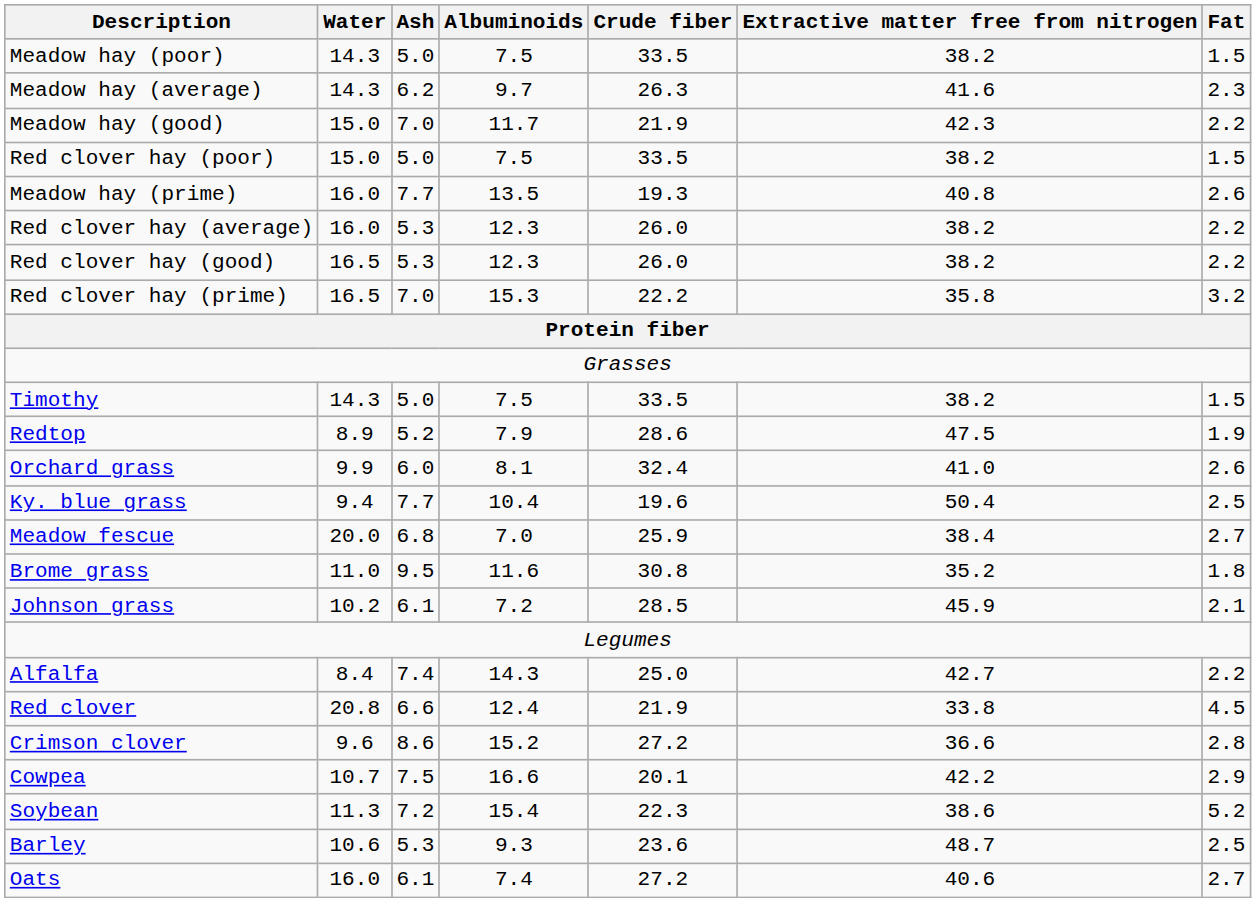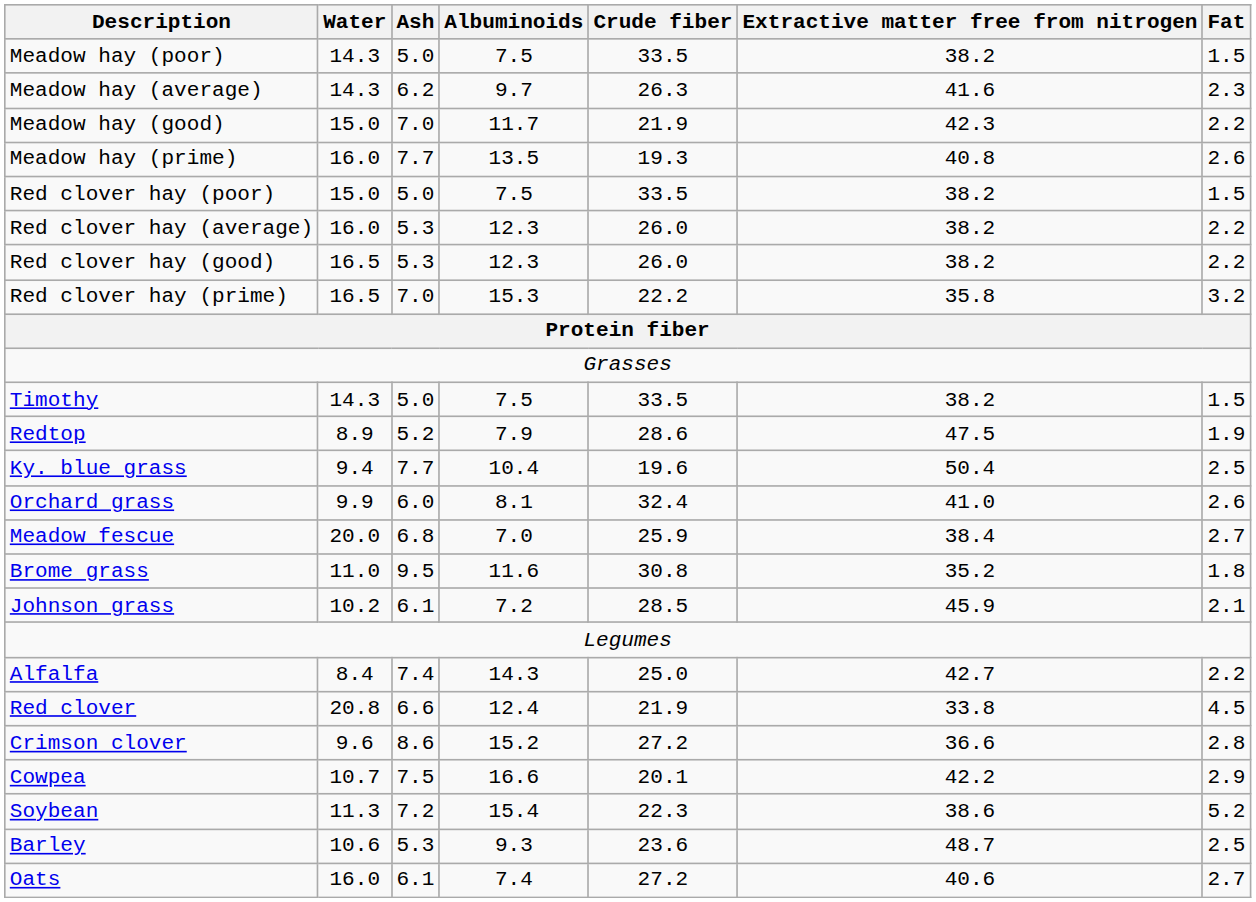rows swapped: Meadow hay (prime) <-> Red clover hay (poor)
rows swapped: Ky. blue grass <-> Orchard grass
